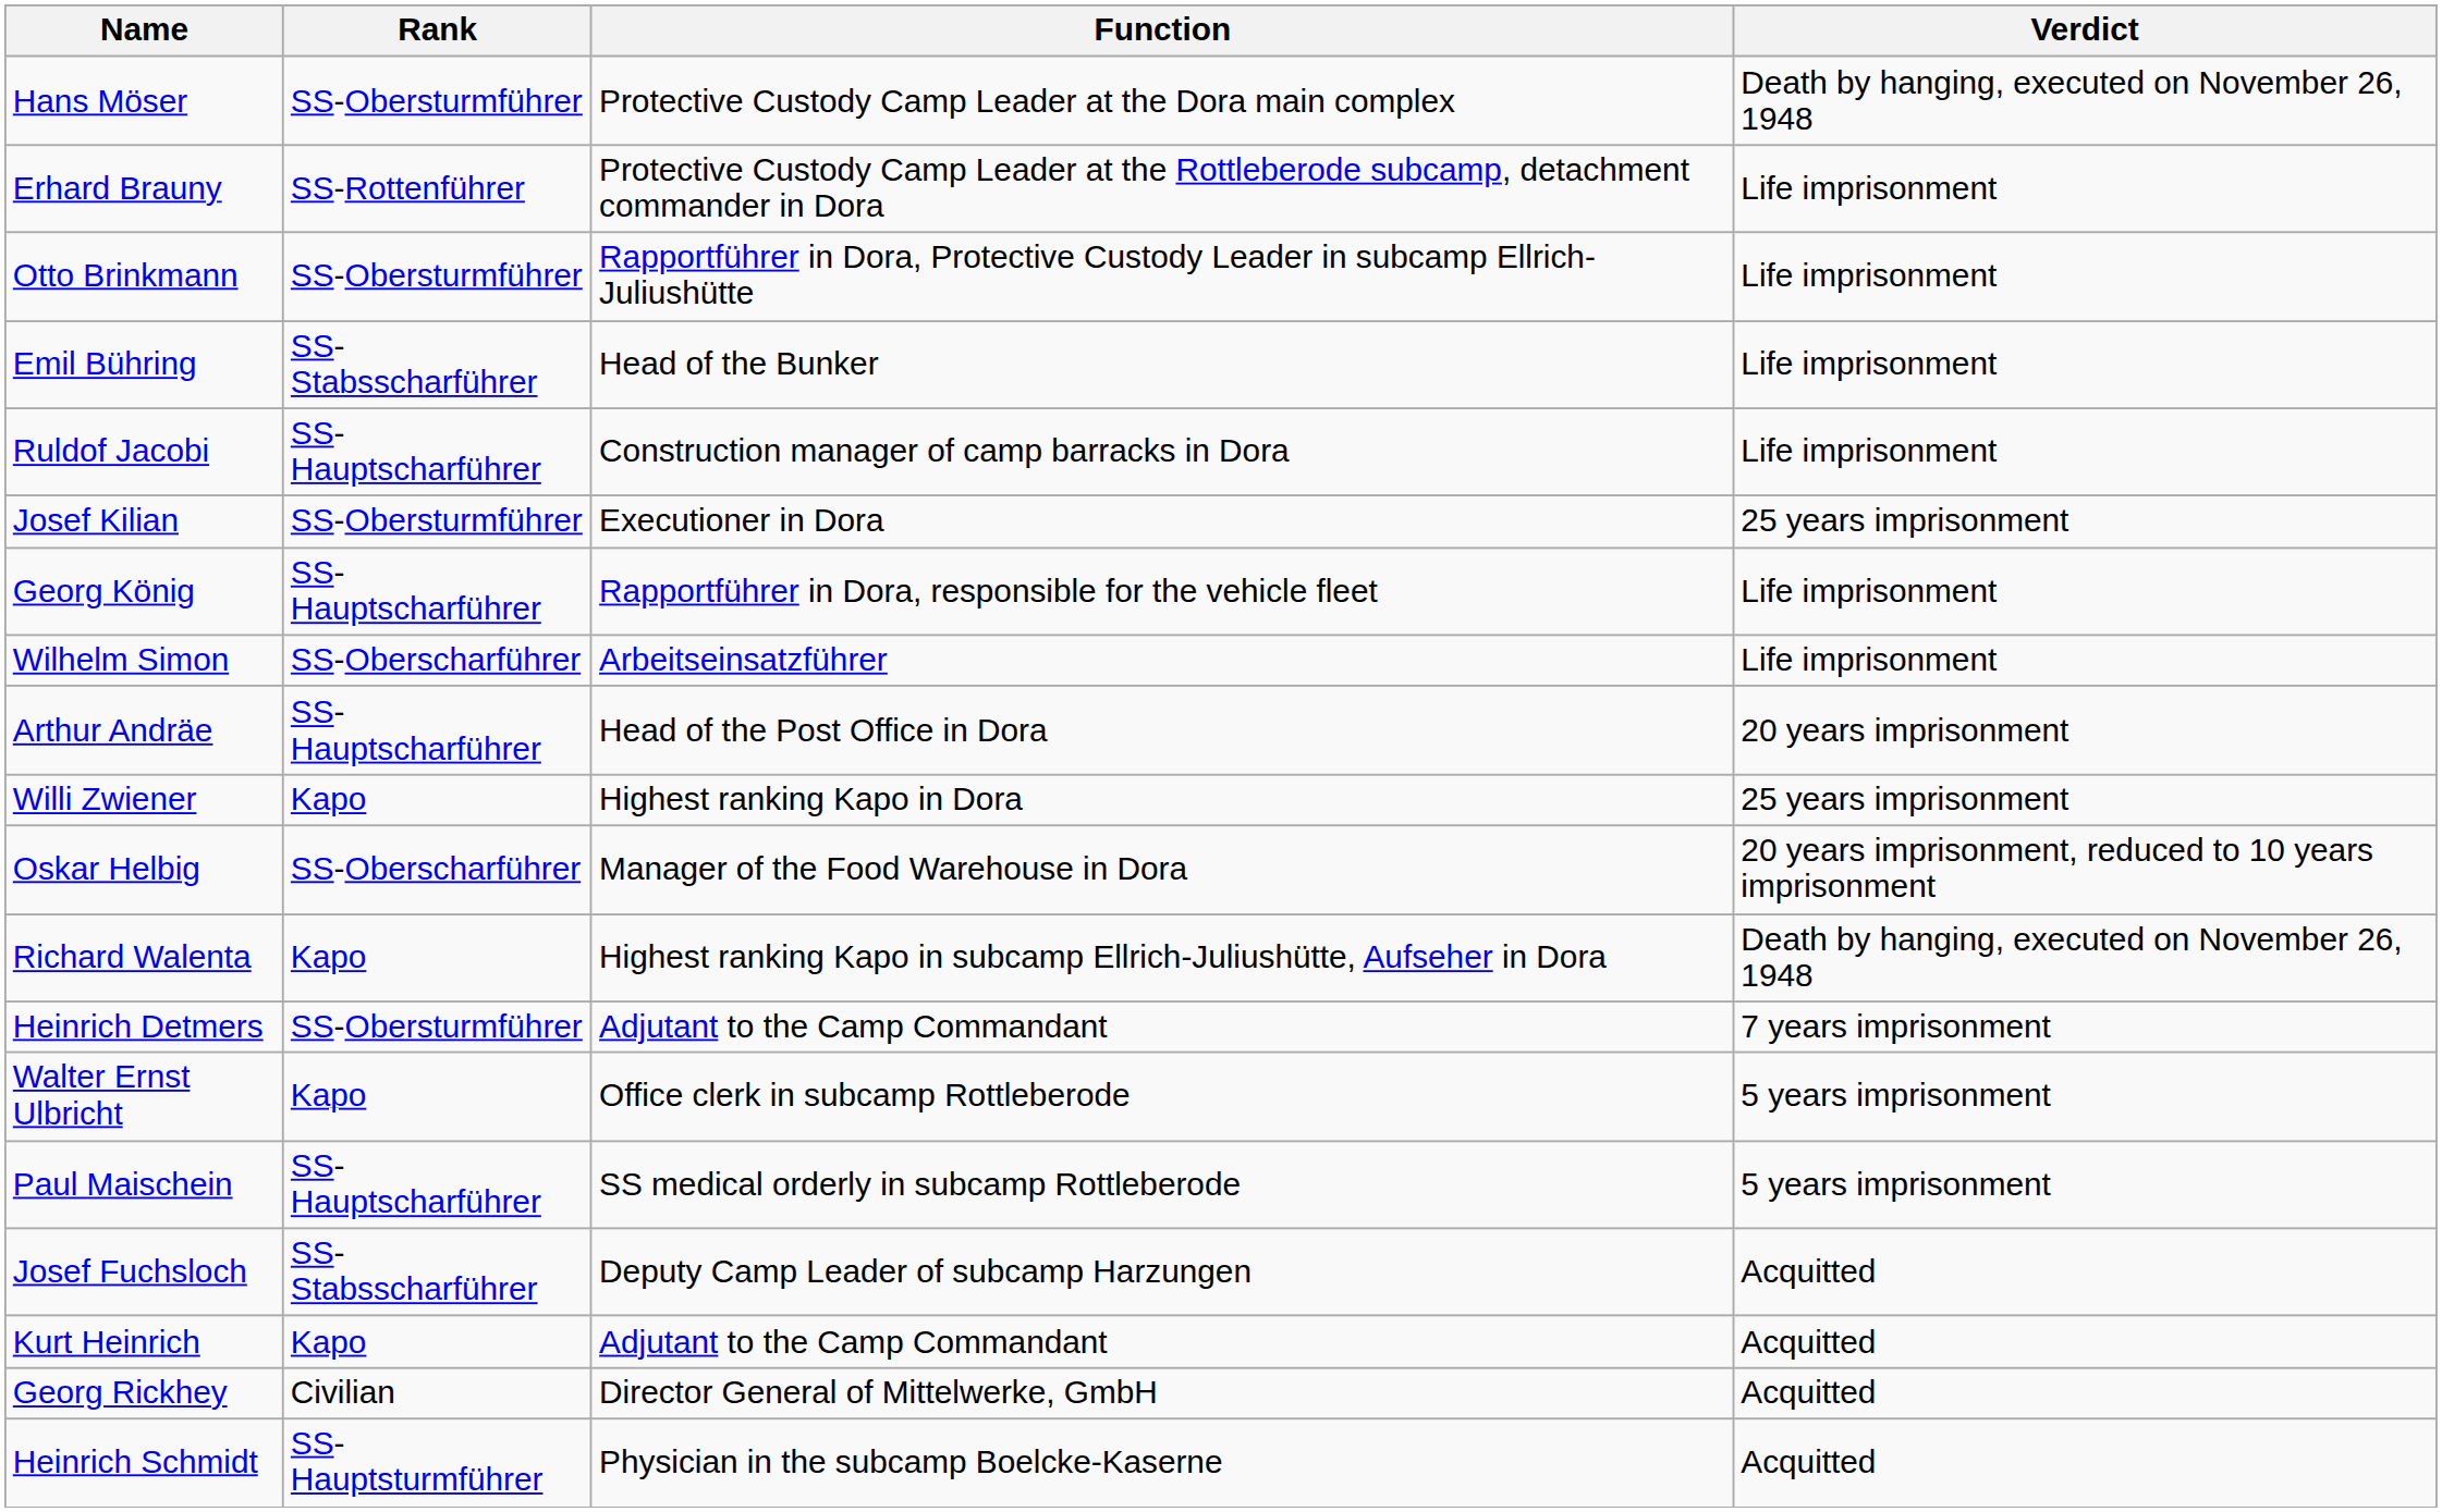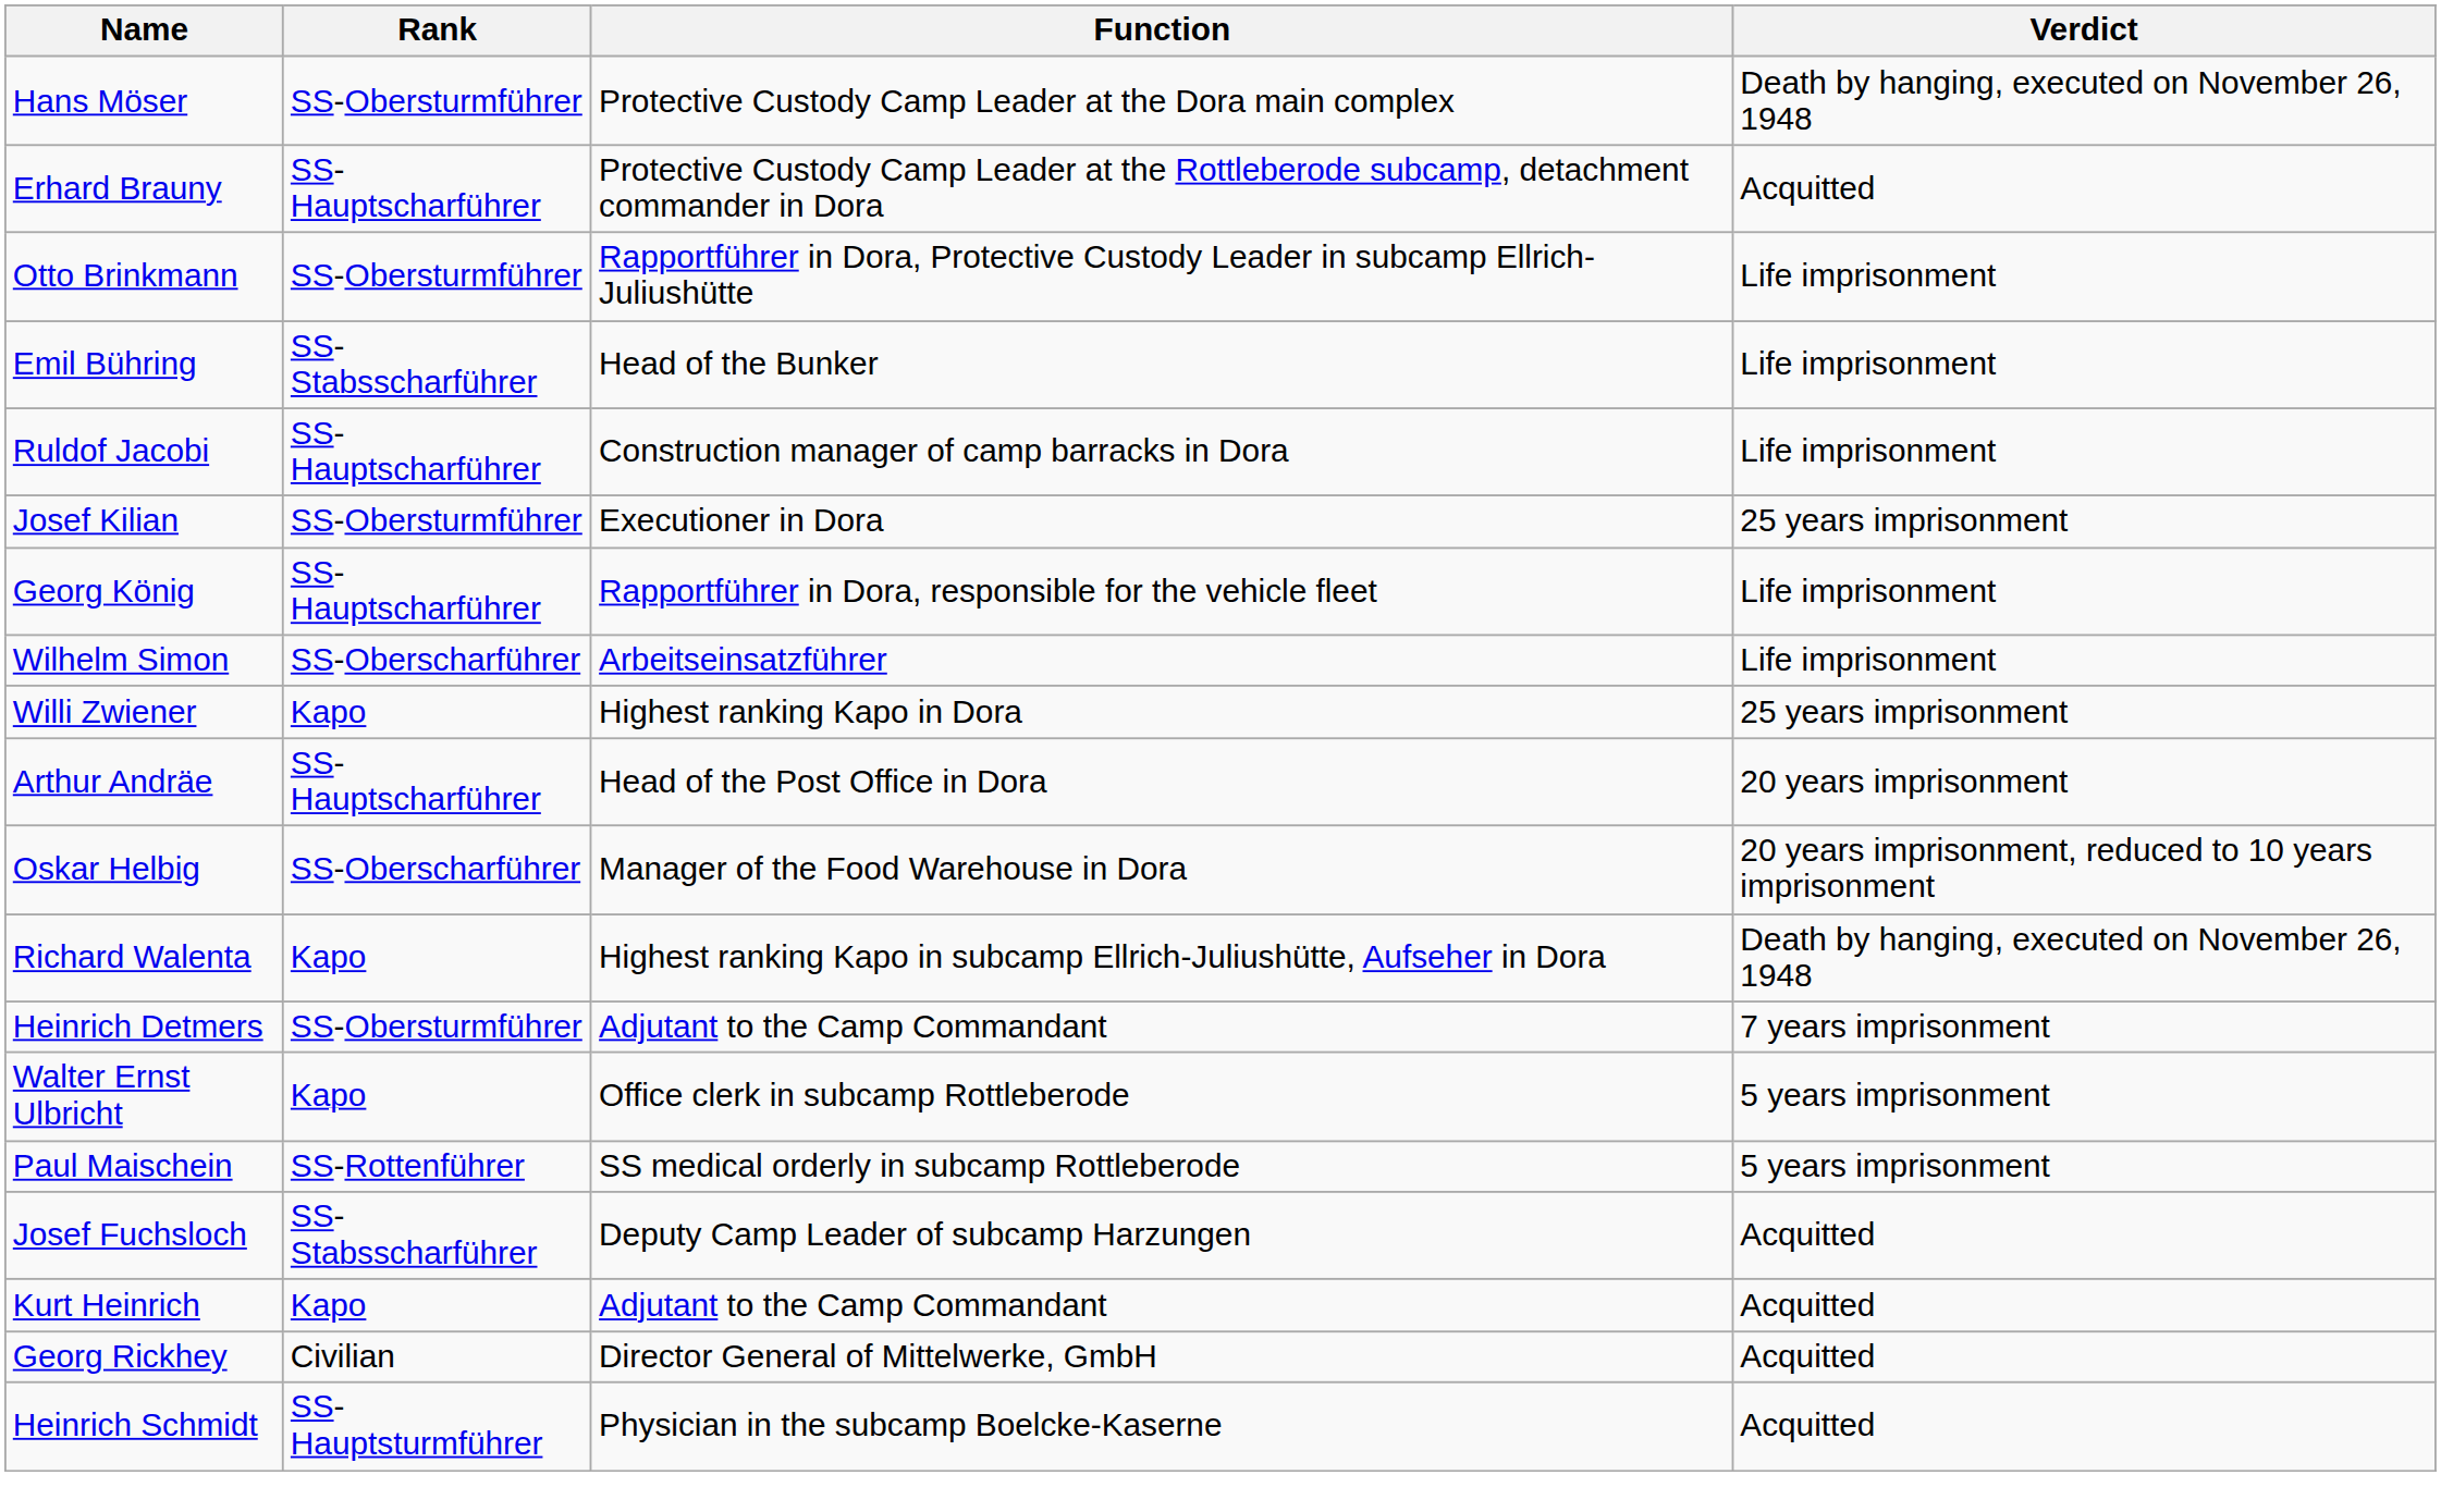Erhard Brauny | Rank: SS-Rottenführer -> SS-Hauptscharführer
Erhard Brauny | Verdict: Life imprisonment -> Acquitted
rows swapped: Willi Zwiener <-> Arthur Andräe
Paul Maischein | Rank: SS-Hauptscharführer -> SS-Rottenführer
